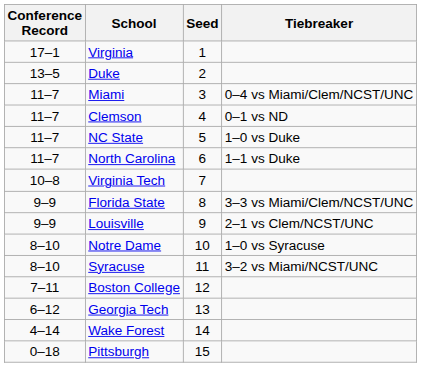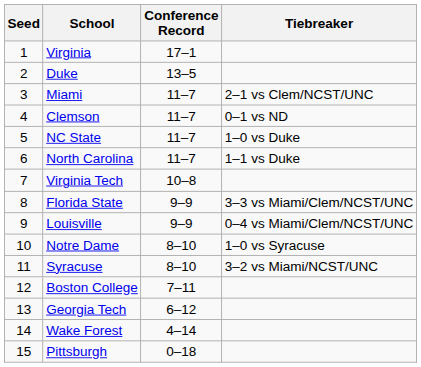columns swapped: Seed <-> Conference Record
Miami | Tiebreaker: 0–4 vs Miami/Clem/NCST/UNC -> 2–1 vs Clem/NCST/UNC
Louisville | Tiebreaker: 2–1 vs Clem/NCST/UNC -> 0–4 vs Miami/Clem/NCST/UNC
